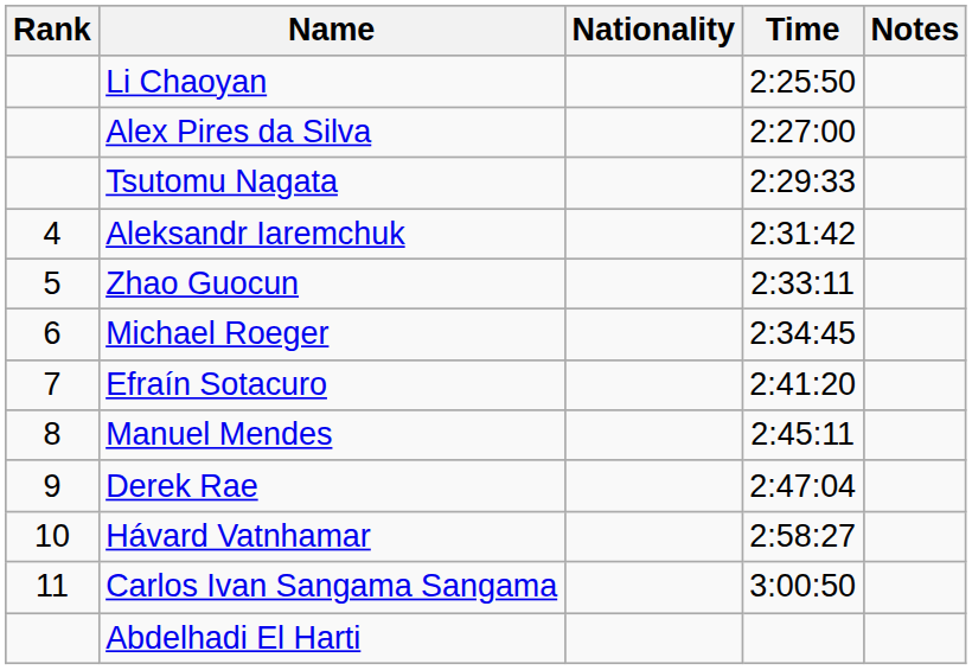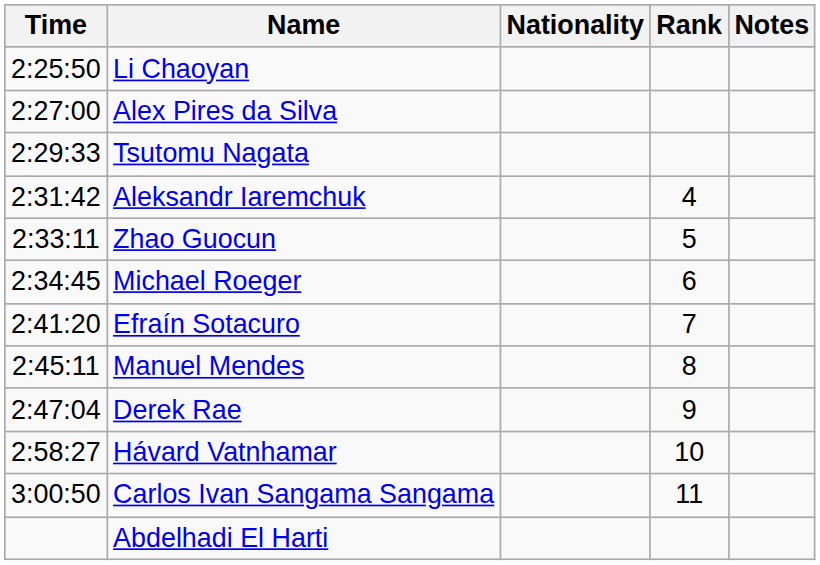columns swapped: Rank <-> Time
